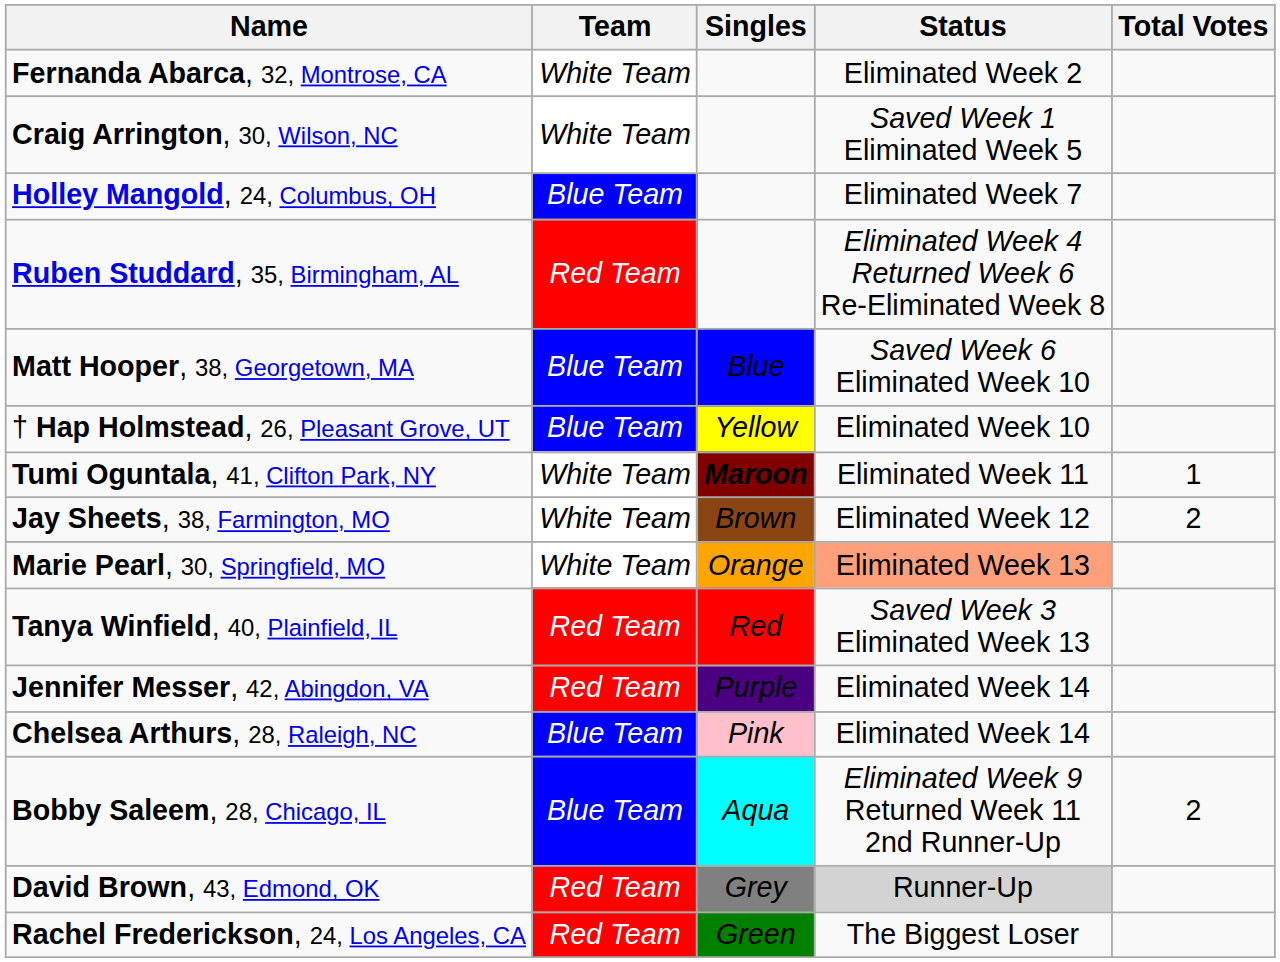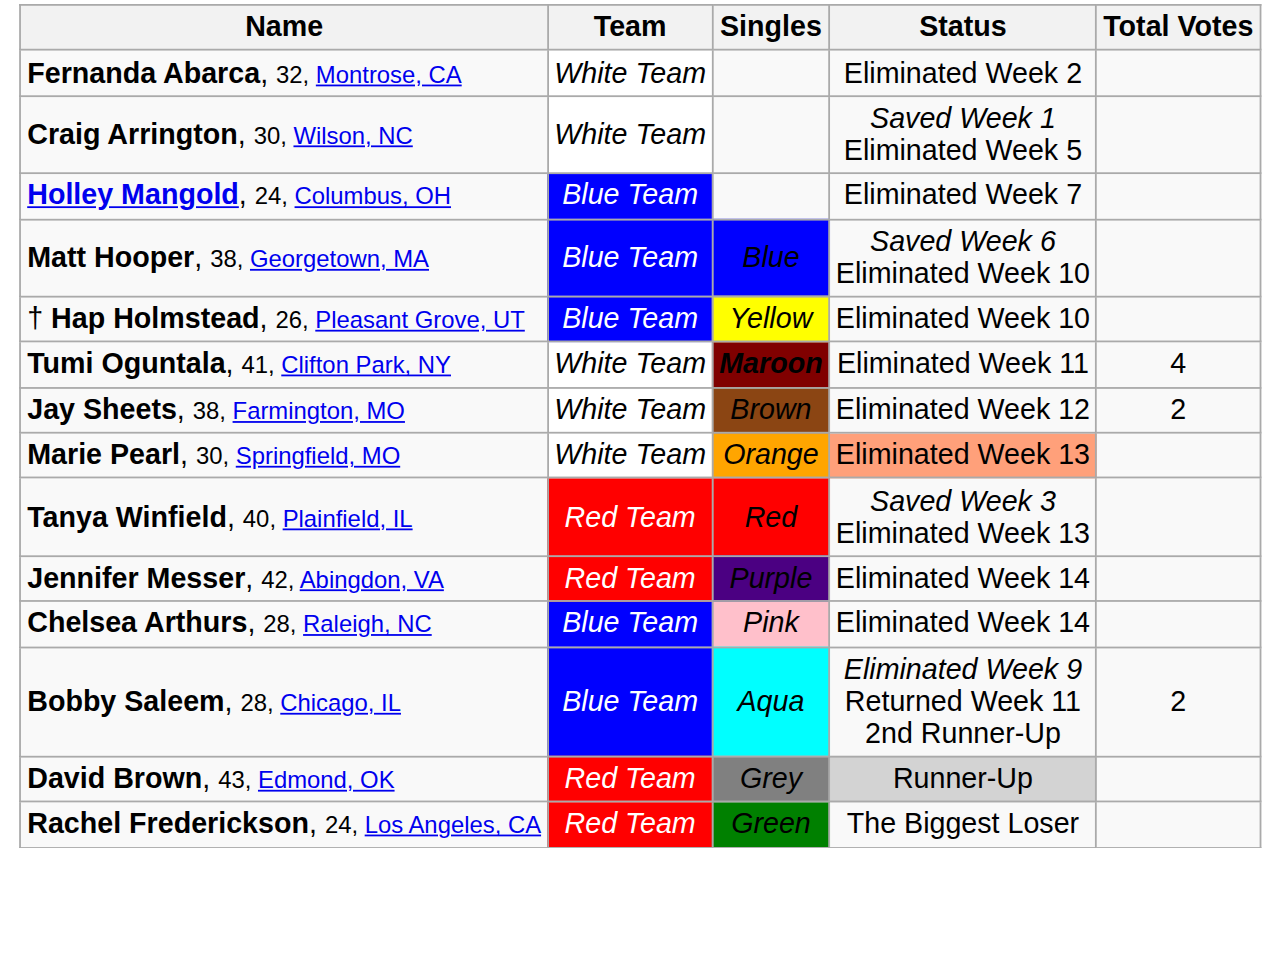- row: Ruben Studdard, 35, Birmingham, AL | Red Team | Eliminated Week 4 Returned Week 6 Re-Eliminated Week 8
Tumi Oguntala, 41, Clifton Park, NY | Total Votes: 1 -> 4
